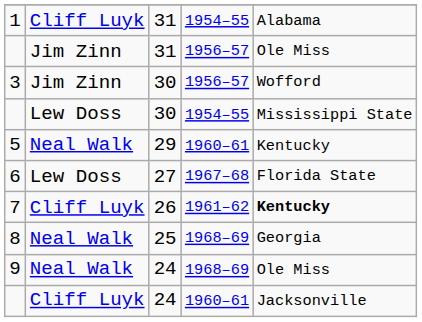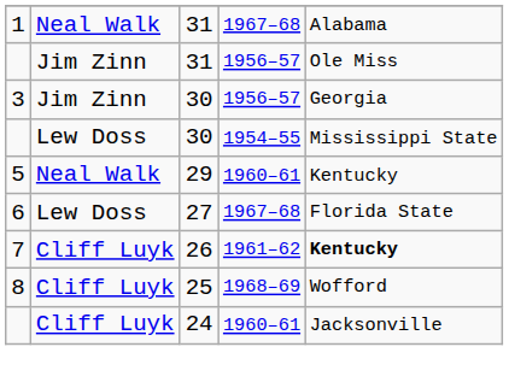1 | column 2: Cliff Luyk -> Neal Walk
1 | column 4: 1954–55 -> 1967–68
3 | column 5: Wofford -> Georgia
8 | column 2: Neal Walk -> Cliff Luyk
8 | column 5: Georgia -> Wofford
- row: 9 | Neal Walk | 24 | 1968–69 | Ole Miss
